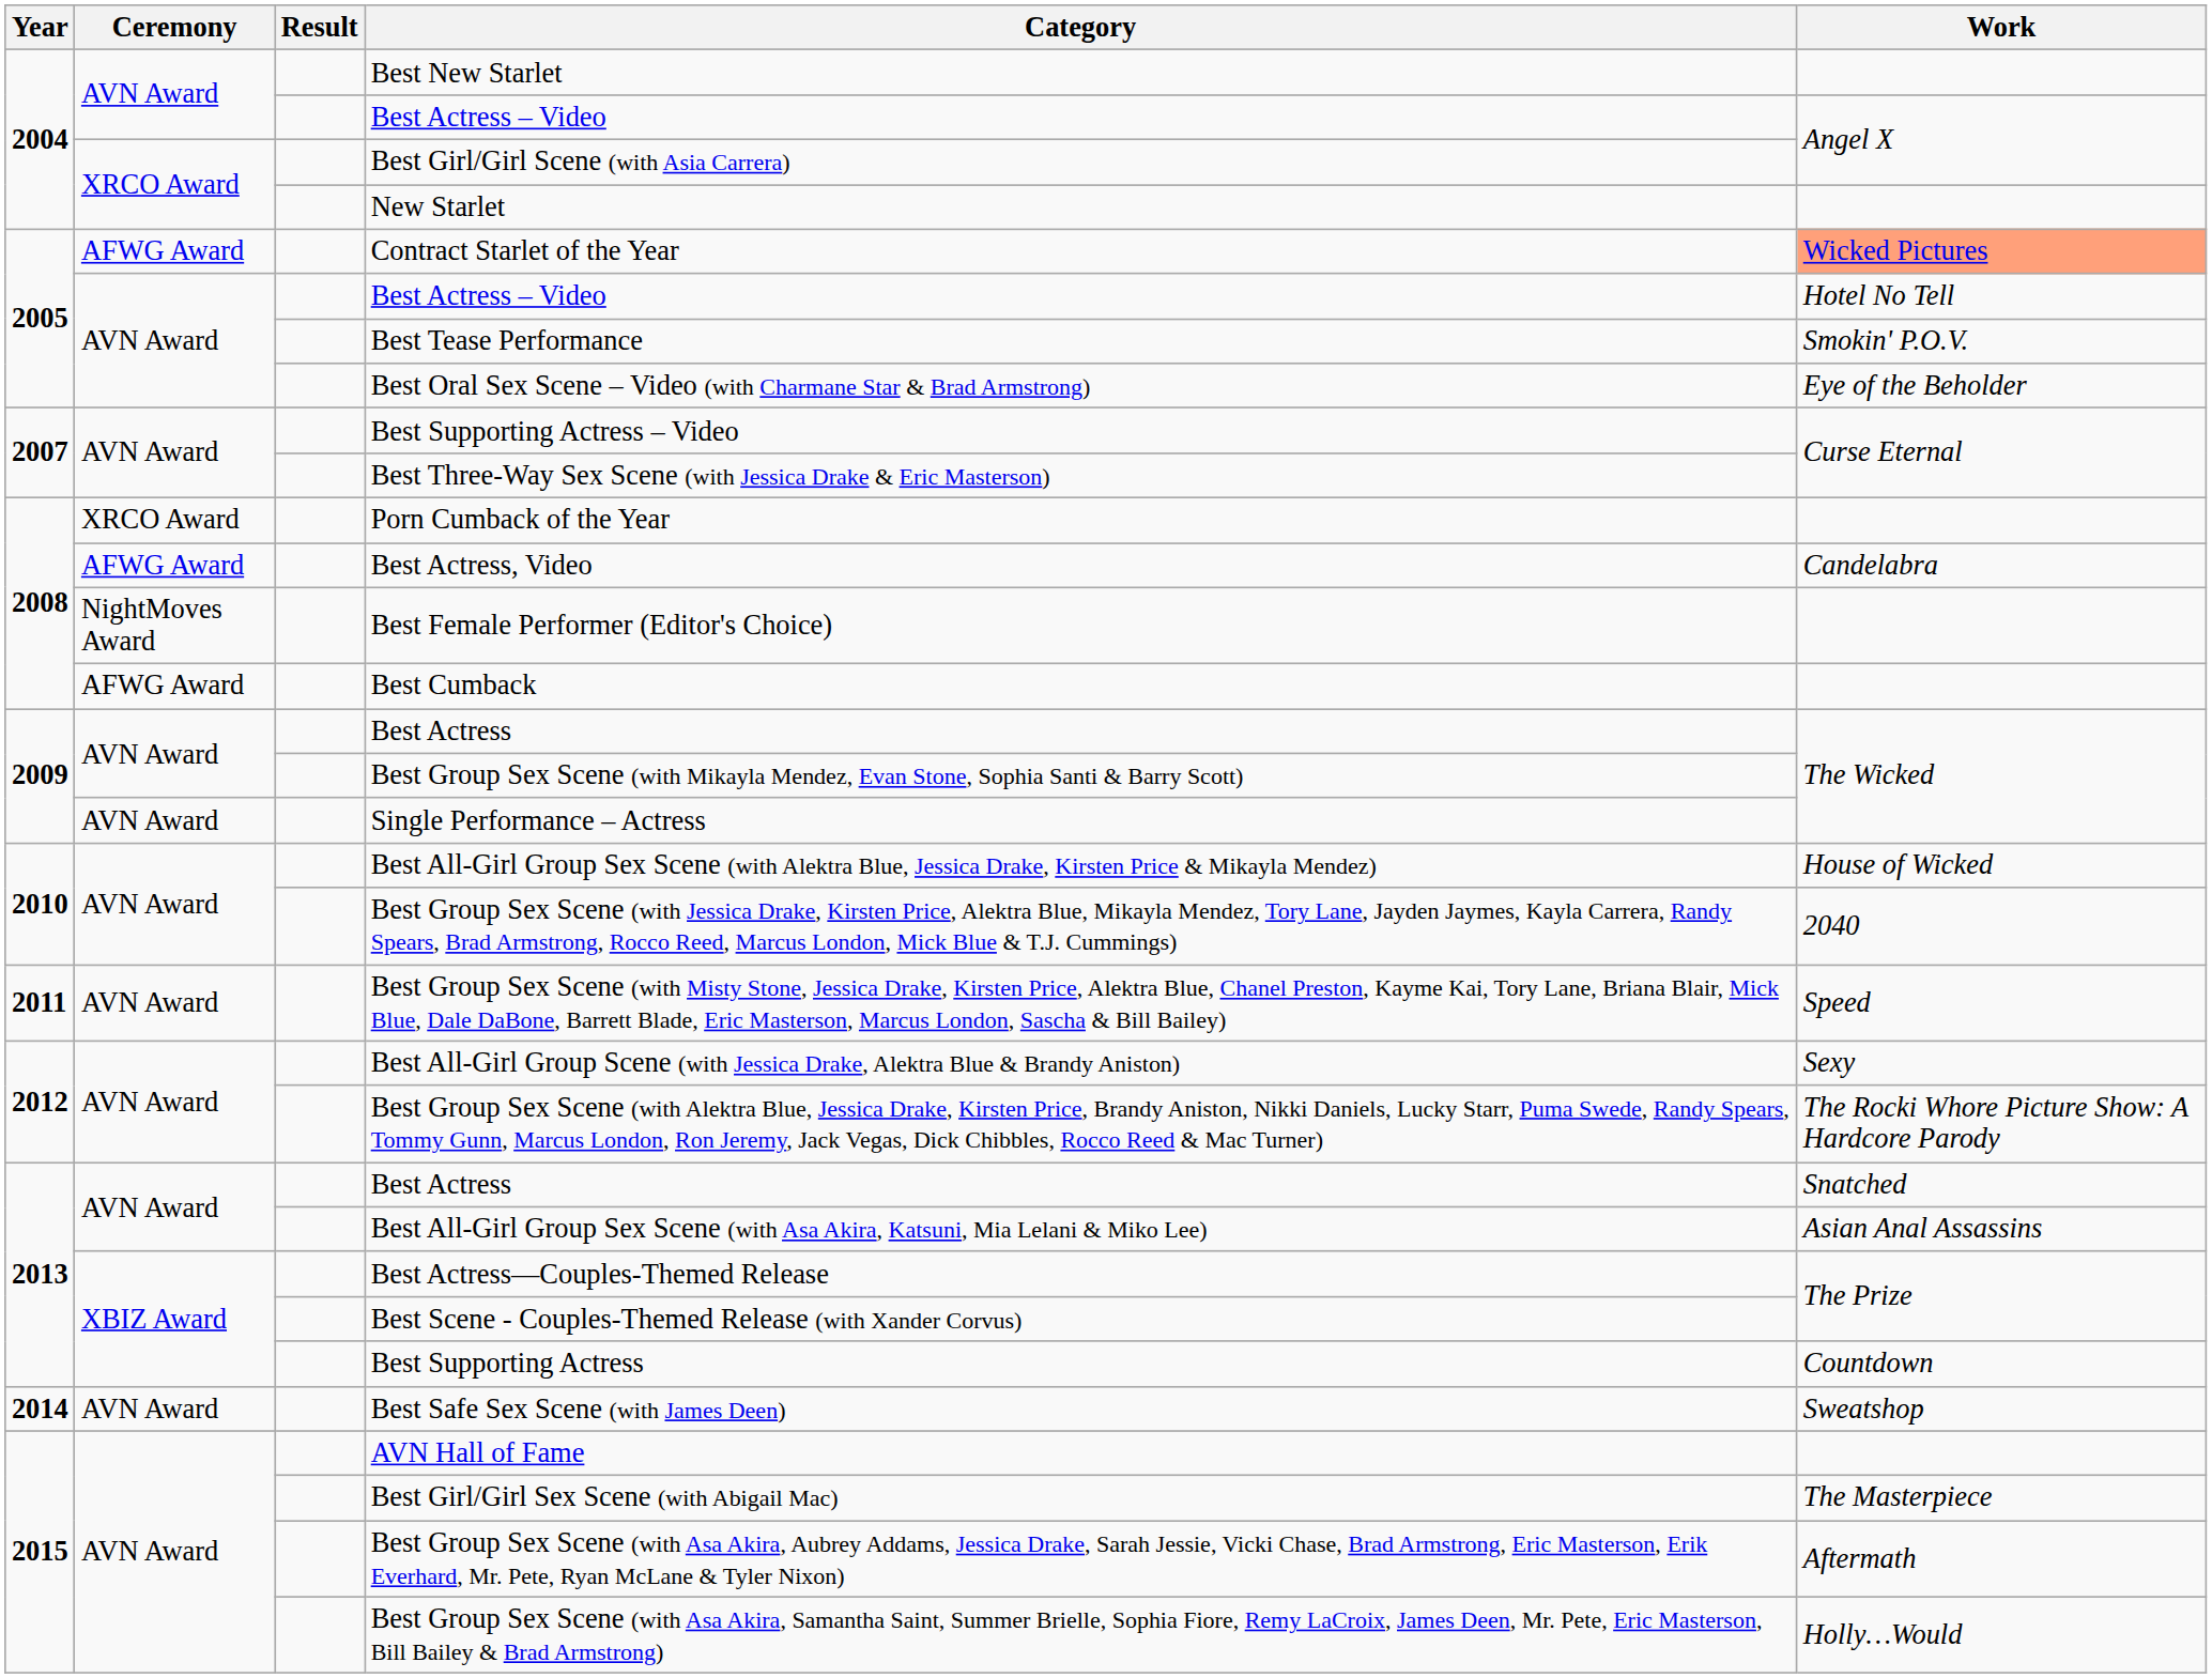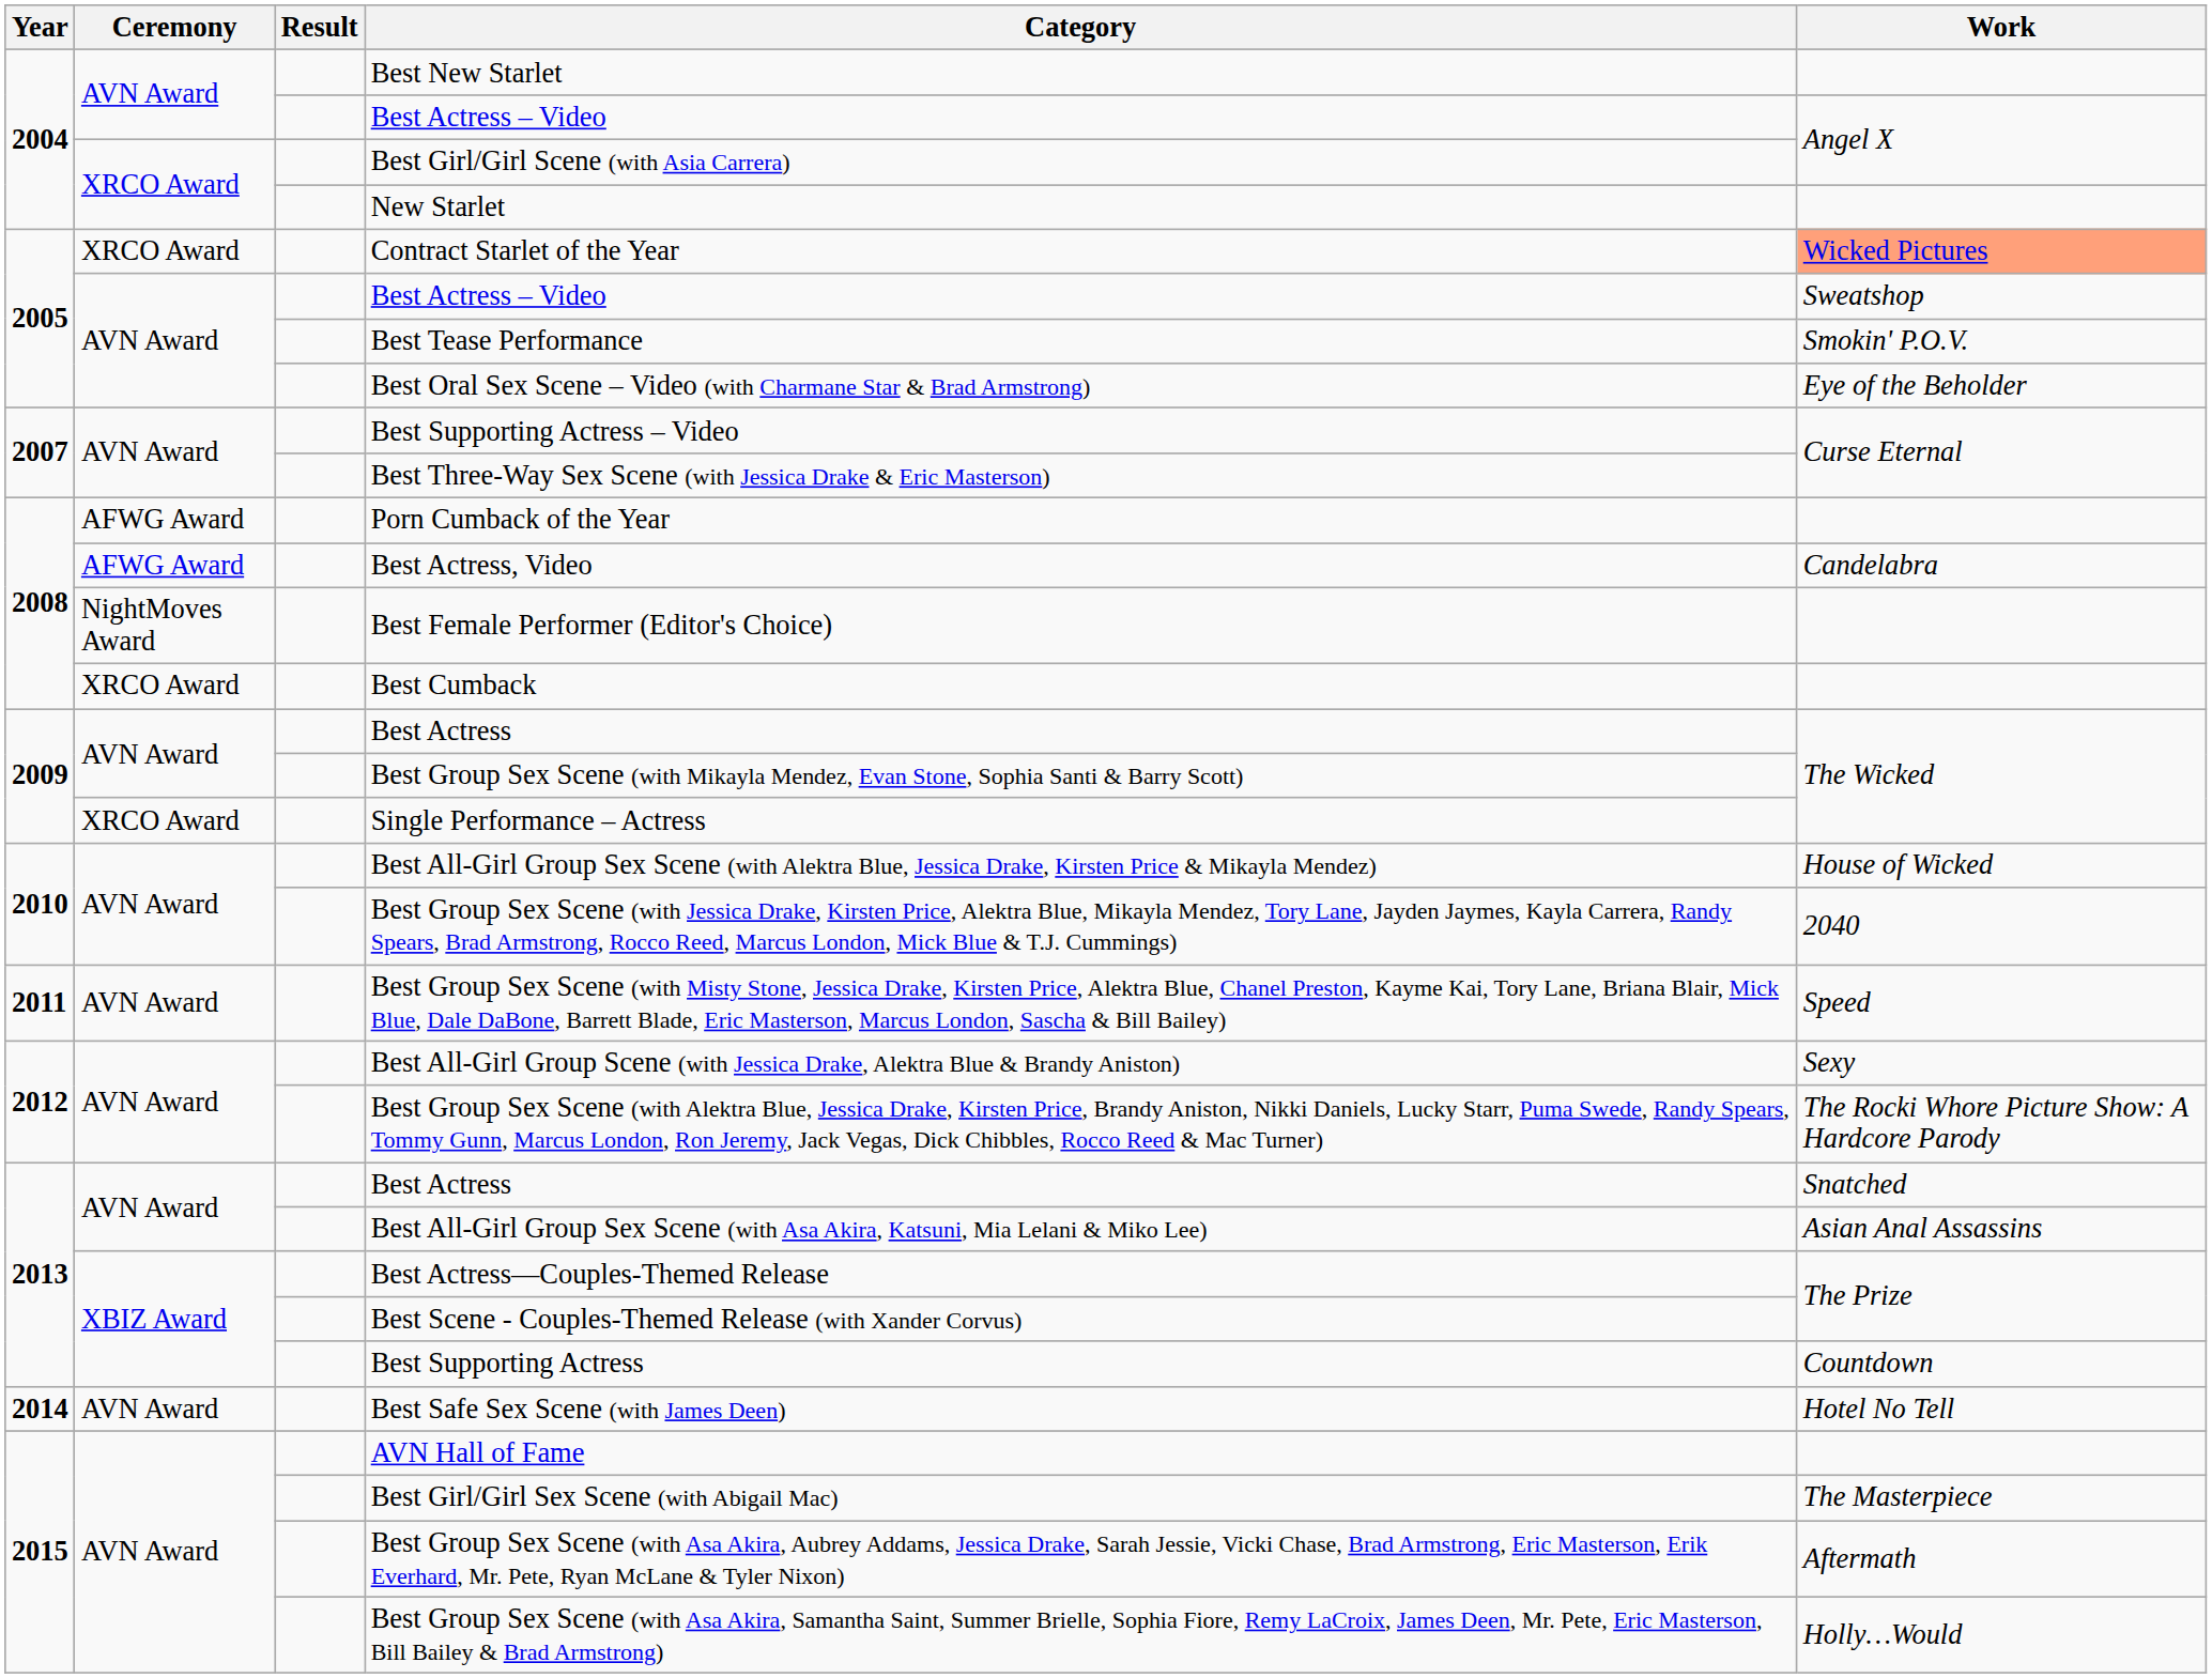Contract Starlet of the Year | Ceremony: AFWG Award -> XRCO Award
2005 / Best Actress – Video | Work: Hotel No Tell -> Sweatshop
Porn Cumback of the Year | Ceremony: XRCO Award -> AFWG Award
Best Cumback | Ceremony: AFWG Award -> XRCO Award
Single Performance – Actress | Ceremony: AVN Award -> XRCO Award
Best Safe Sex Scene (with James Deen) | Work: Sweatshop -> Hotel No Tell
